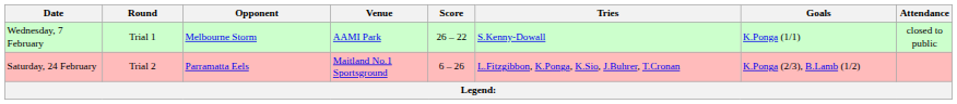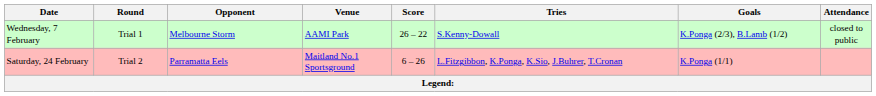Wednesday, 7 February | Goals: K.Ponga (1/1) -> K.Ponga (2/3), B.Lamb (1/2)
Saturday, 24 February | Goals: K.Ponga (2/3), B.Lamb (1/2) -> K.Ponga (1/1)
